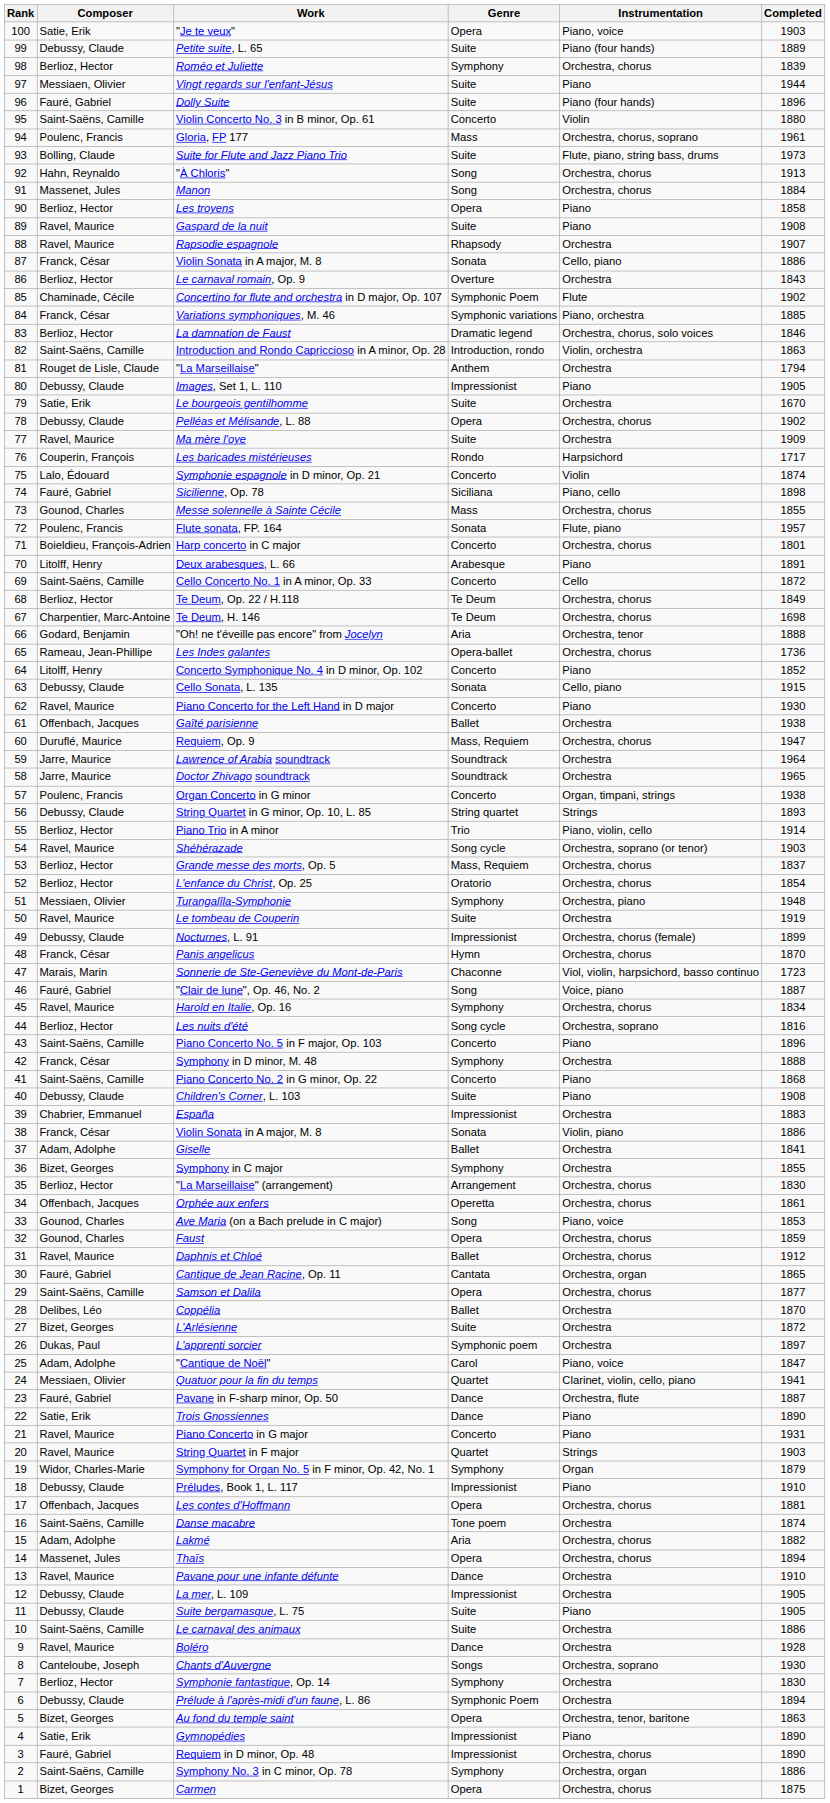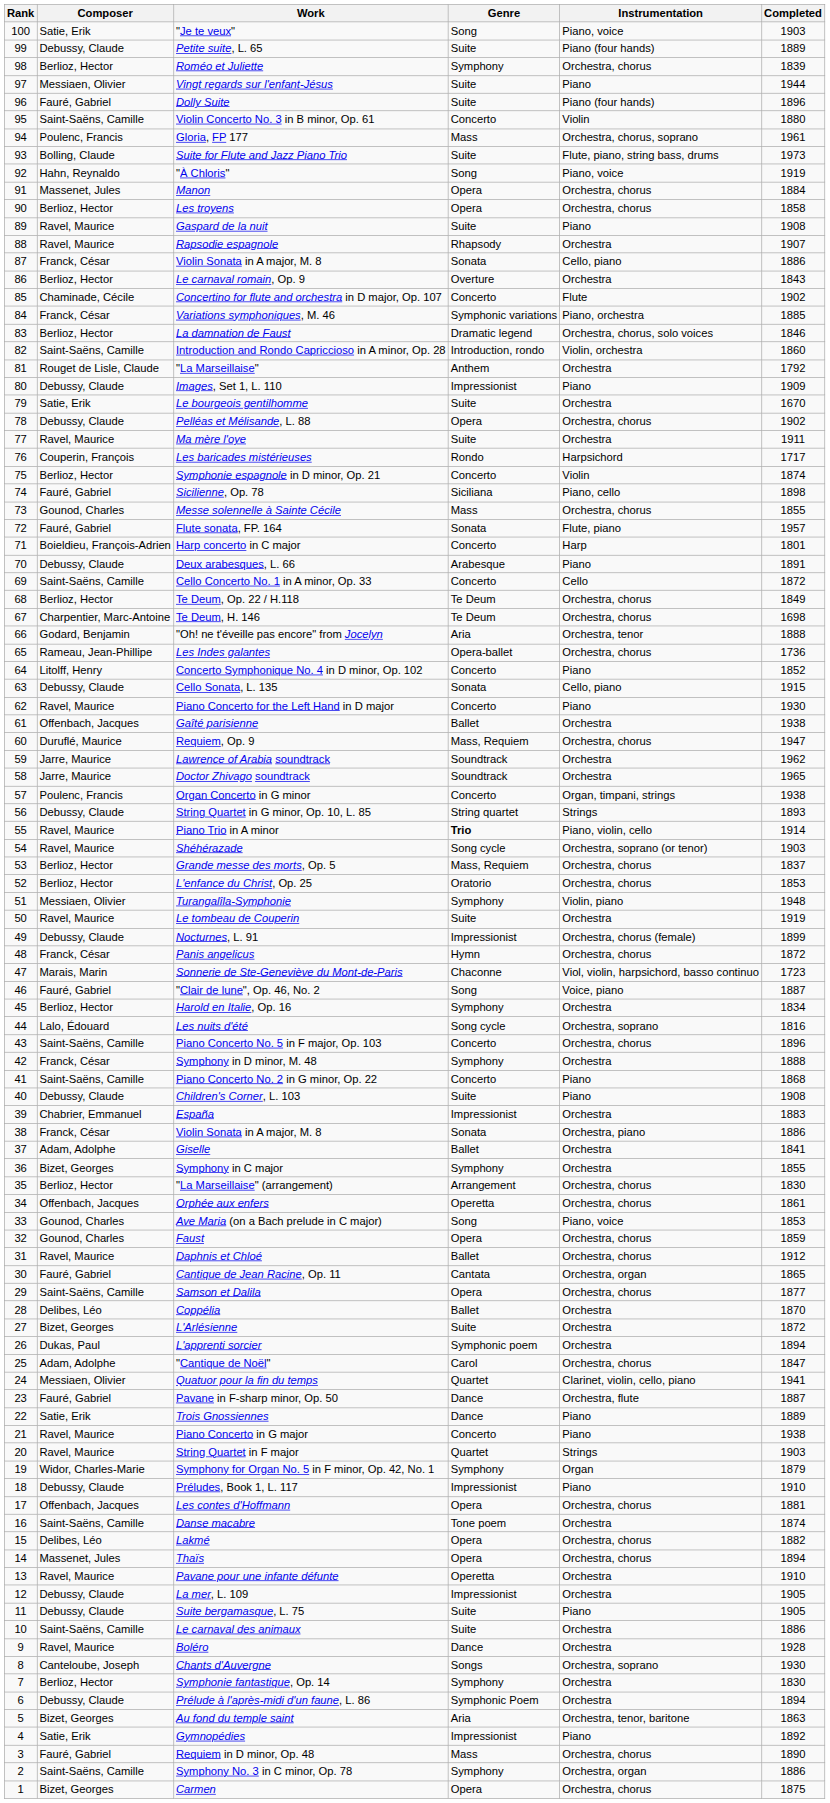"Je te veux" | Genre: Opera -> Song
"À Chloris" | Instrumentation: Orchestra, chorus -> Piano, voice
"À Chloris" | Completed: 1913 -> 1919
Manon | Genre: Song -> Opera
Les troyens | Instrumentation: Piano -> Orchestra, chorus
Concertino for flute and orchestra in D major, Op. 107 | Genre: Symphonic Poem -> Concerto
Introduction and Rondo Capriccioso in A minor, Op. 28 | Completed: 1863 -> 1860
"La Marseillaise" | Completed: 1794 -> 1792
Images, Set 1, L. 110 | Completed: 1905 -> 1909
Ma mère l'oye | Completed: 1909 -> 1911
Symphonie espagnole in D minor, Op. 21 | Composer: Lalo, Édouard -> Berlioz, Hector
Flute sonata, FP. 164 | Composer: Poulenc, Francis -> Fauré, Gabriel
Harp concerto in C major | Instrumentation: Orchestra, chorus -> Harp
Deux arabesques, L. 66 | Composer: Litolff, Henry -> Debussy, Claude
Lawrence of Arabia soundtrack | Completed: 1964 -> 1962
Piano Trio in A minor | Composer: Berlioz, Hector -> Ravel, Maurice
Piano Trio in A minor | Genre: normal -> bold
L'enfance du Christ, Op. 25 | Completed: 1854 -> 1853
Turangalîla-Symphonie | Instrumentation: Orchestra, piano -> Violin, piano
Panis angelicus | Completed: 1870 -> 1872
Harold en Italie, Op. 16 | Composer: Ravel, Maurice -> Berlioz, Hector
Harold en Italie, Op. 16 | Instrumentation: Orchestra, chorus -> Orchestra
Les nuits d'été | Composer: Berlioz, Hector -> Lalo, Édouard
Piano Concerto No. 5 in F major, Op. 103 | Instrumentation: Piano -> Orchestra, chorus
38 / Violin Sonata in A major, M. 8 | Instrumentation: Violin, piano -> Orchestra, piano
L'apprenti sorcier | Completed: 1897 -> 1894
"Cantique de Noël" | Instrumentation: Piano, voice -> Orchestra, chorus
Trois Gnossiennes | Completed: 1890 -> 1889
Piano Concerto in G major | Completed: 1931 -> 1938
Lakmé | Composer: Adam, Adolphe -> Delibes, Léo
Lakmé | Genre: Aria -> Opera
Pavane pour une infante défunte | Genre: Dance -> Operetta
Au fond du temple saint | Genre: Opera -> Aria
Gymnopédies | Completed: 1890 -> 1892
Requiem in D minor, Op. 48 | Genre: Impressionist -> Mass
